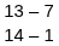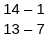rows swapped: 14 – 1 <-> 13 – 7
